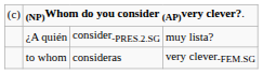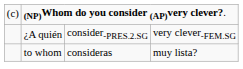¿A quién | column 4: muy lista? -> very clever-FEM.SG
to whom | column 4: very clever-FEM.SG -> muy lista?
